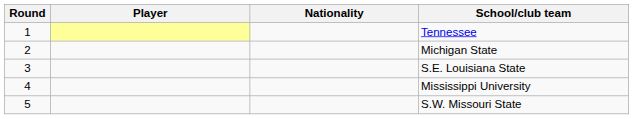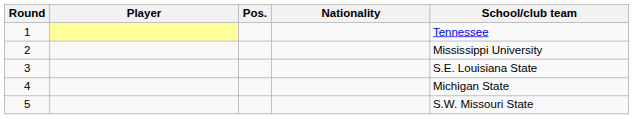+ column: Pos.
2 | School/club team: Michigan State -> Mississippi University
4 | School/club team: Mississippi University -> Michigan State
